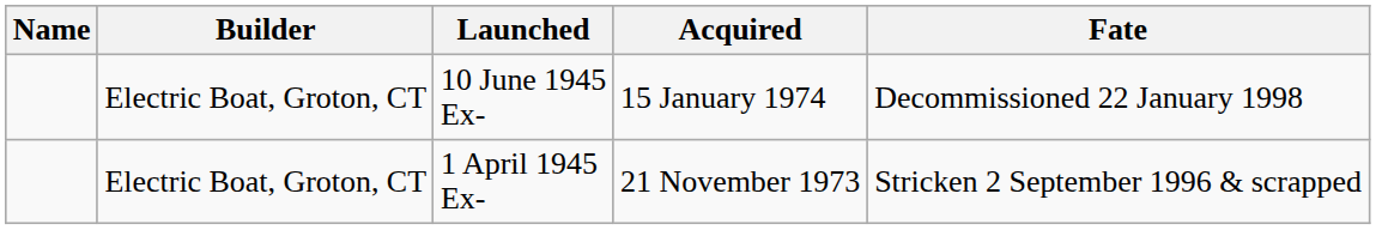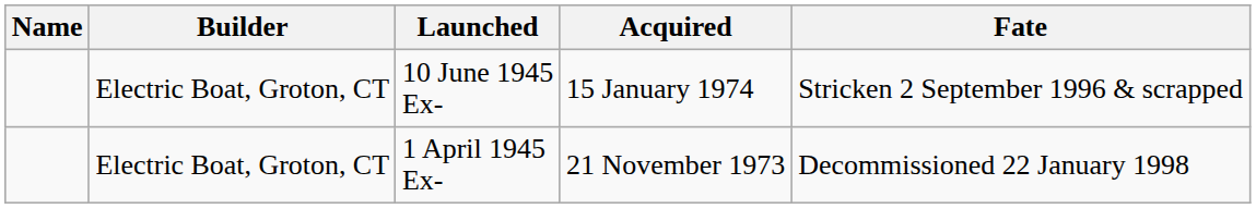10 June 1945 Ex- | Fate: Decommissioned 22 January 1998 -> Stricken 2 September 1996 & scrapped
1 April 1945 Ex- | Fate: Stricken 2 September 1996 & scrapped -> Decommissioned 22 January 1998
